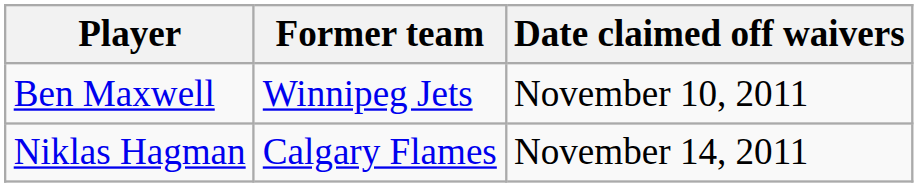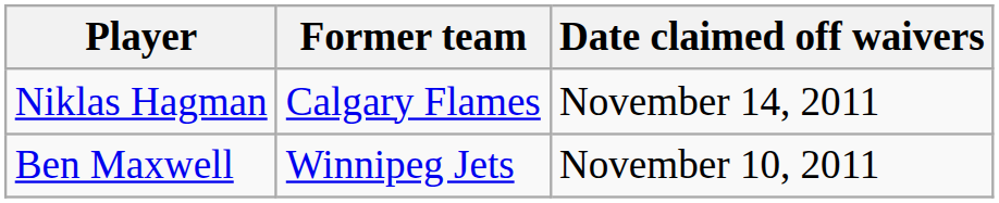rows swapped: Ben Maxwell <-> Niklas Hagman
